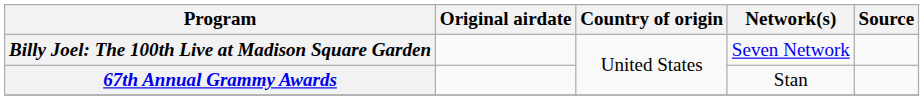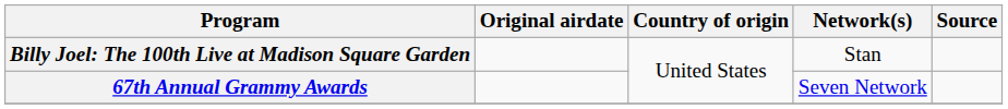Billy Joel: The 100th Live at Madison Square Garden | Network(s): Seven Network -> Stan
67th Annual Grammy Awards | Network(s): Stan -> Seven Network
